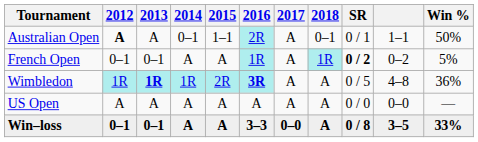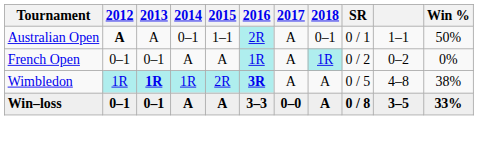French Open | SR: bold -> normal
French Open | Win %: 5% -> 0%
Wimbledon | Win %: 36% -> 38%
- row: US Open | A | A | A | A | A | A | A | 0 / 0 | 0–0 | —
